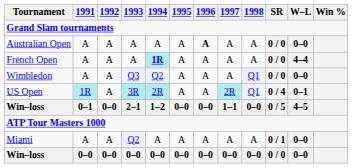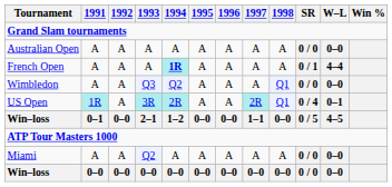Australian Open | 1996: bold -> normal
French Open | SR: 0 / 0 -> 0 / 1
Miami | SR: 0 / 1 -> 0 / 0
